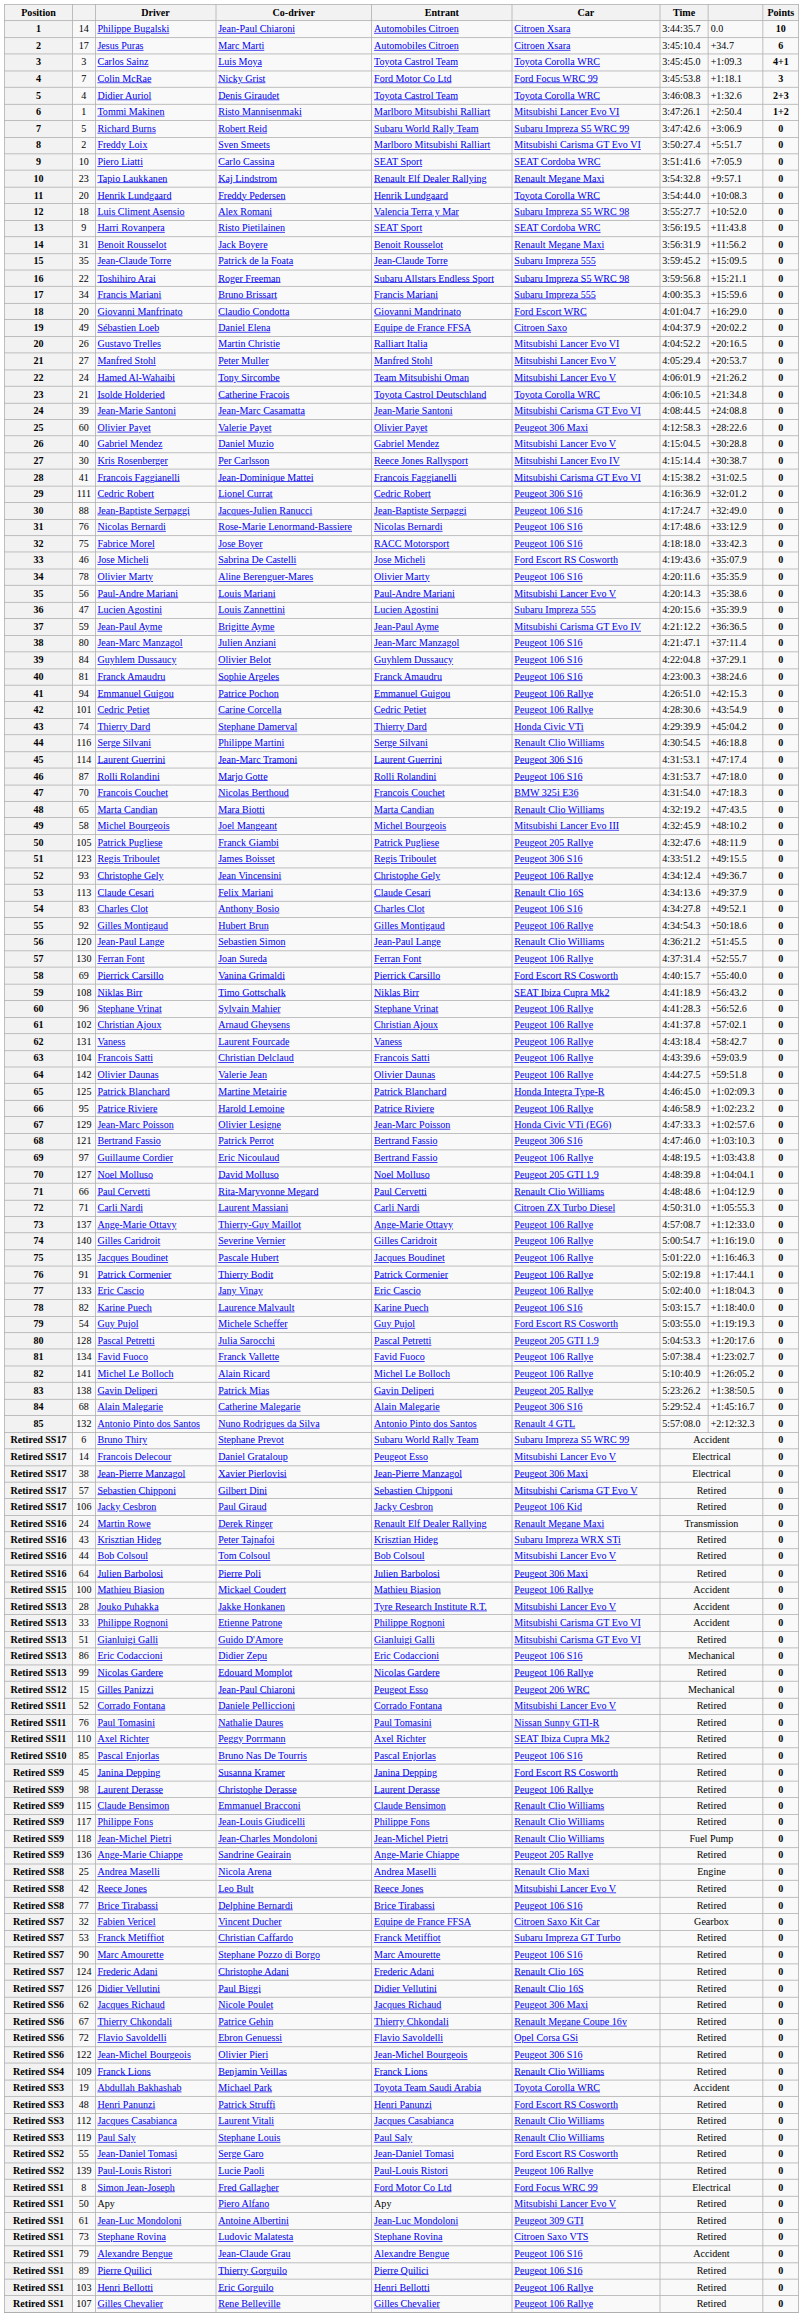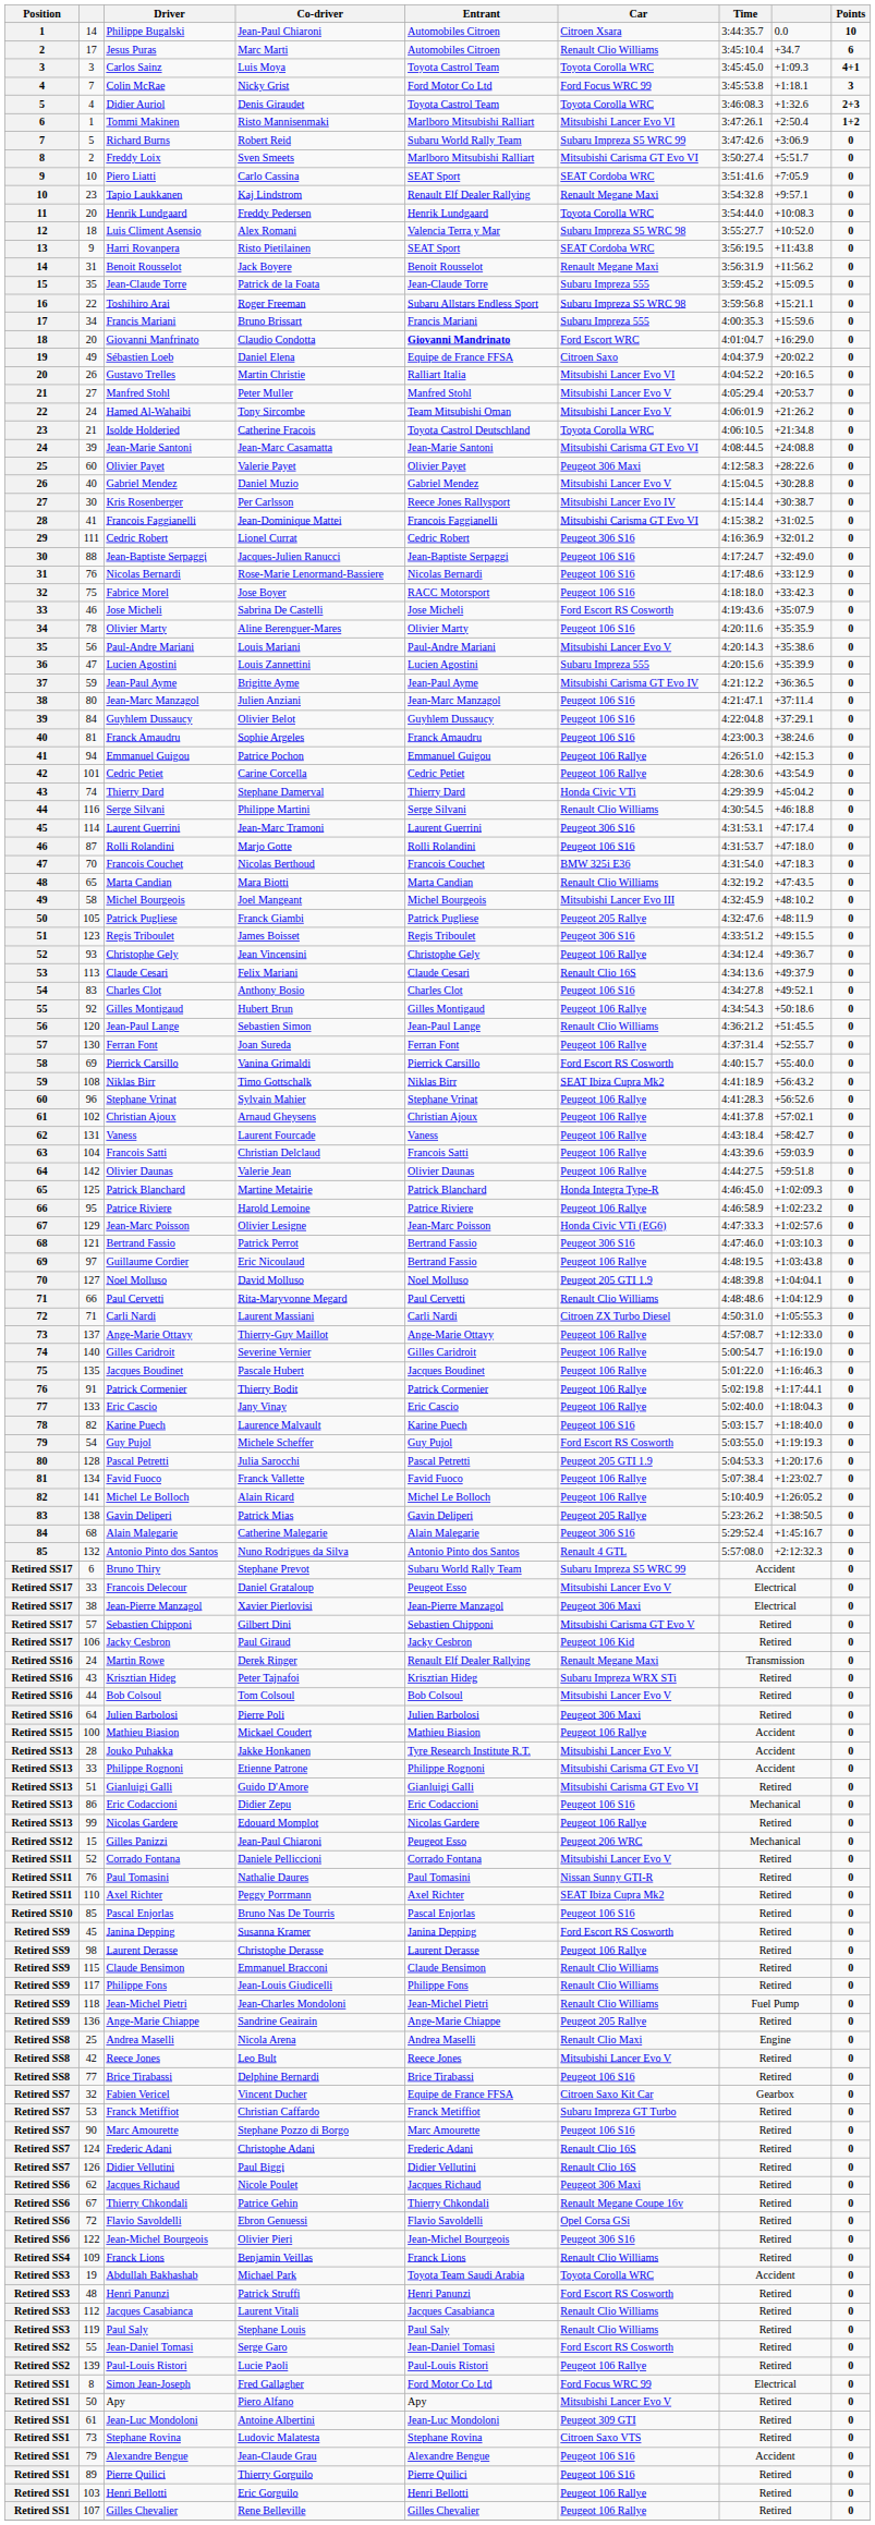Jesus Puras | Car: Citroen Xsara -> Renault Clio Williams
Giovanni Manfrinato | Entrant: normal -> bold
Francois Delecour | column 2: 14 -> 33
